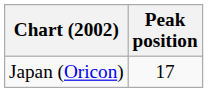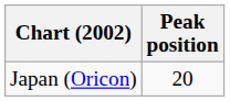Japan (Oricon) | Peak position: 17 -> 20
